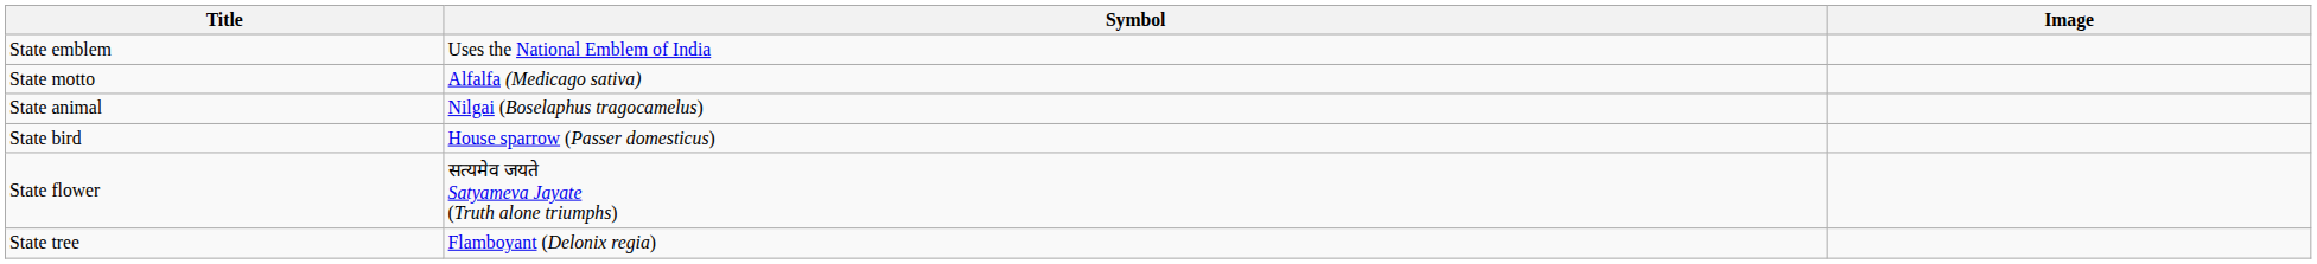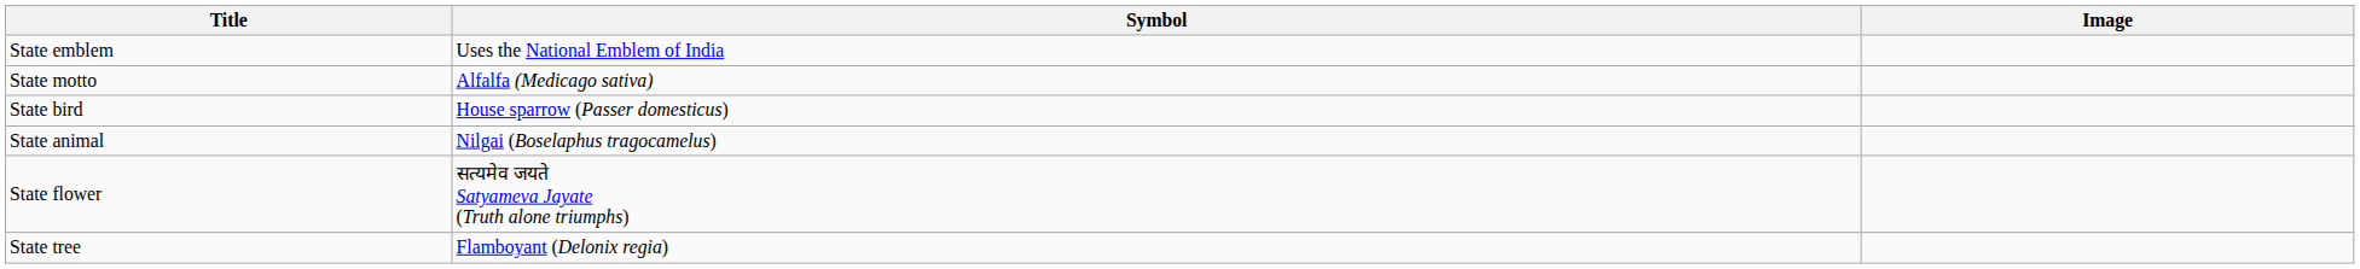rows swapped: State animal <-> State bird
